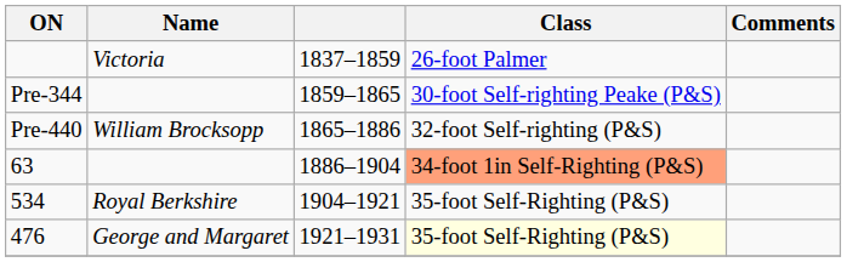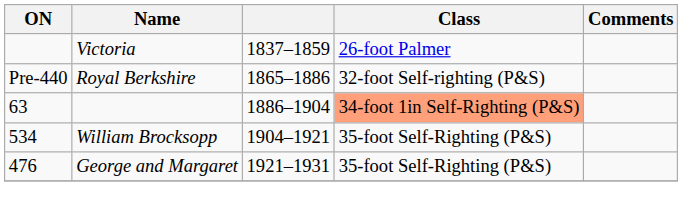- row: Pre-344 | 1859–1865 | 30-foot Self-righting Peake (P&S)
Pre-440 | Name: William Brocksopp -> Royal Berkshire
534 | Name: Royal Berkshire -> William Brocksopp
476 | Class: lightyellow background -> no background
